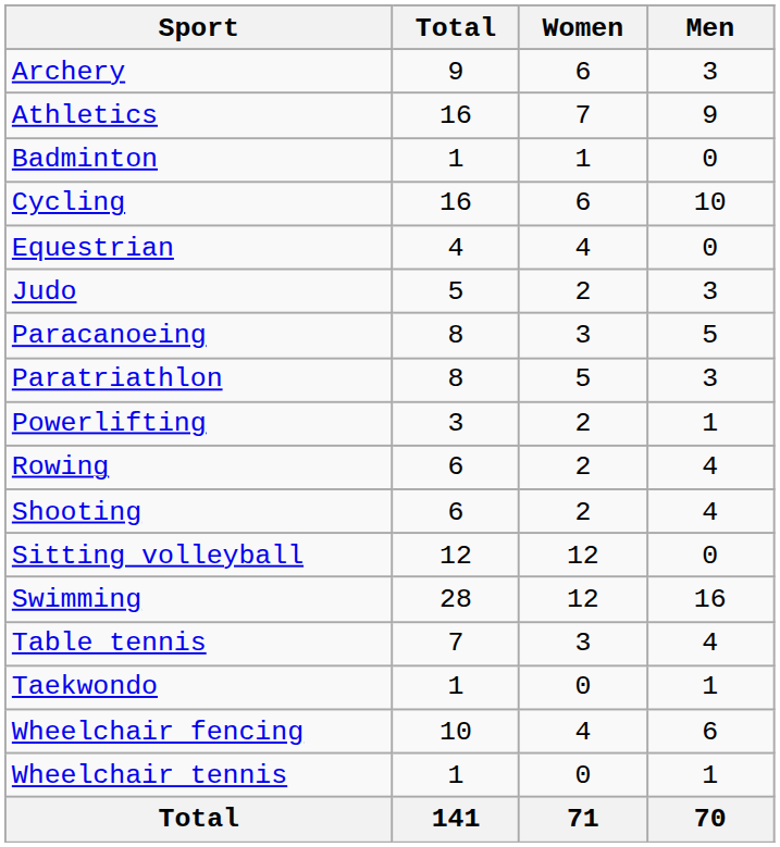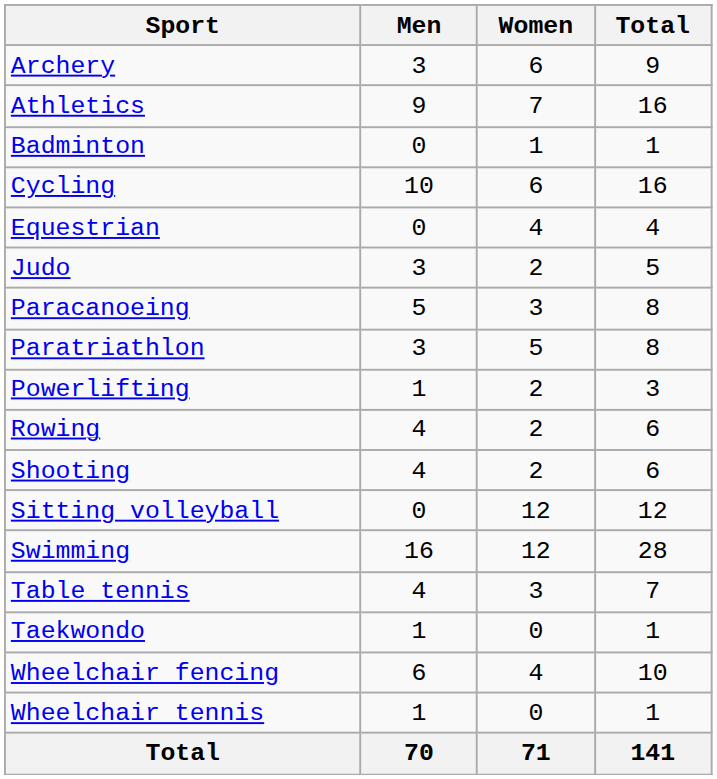columns swapped: Men <-> Total
